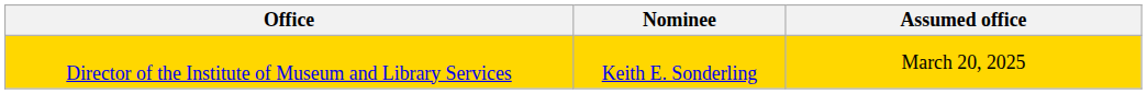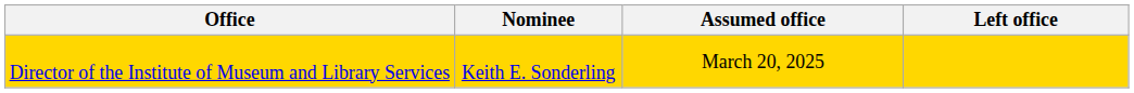+ column: Left office
